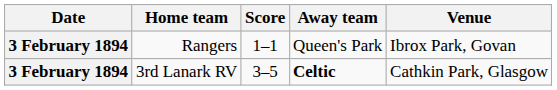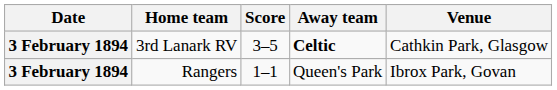rows swapped: Rangers <-> 3rd Lanark RV
